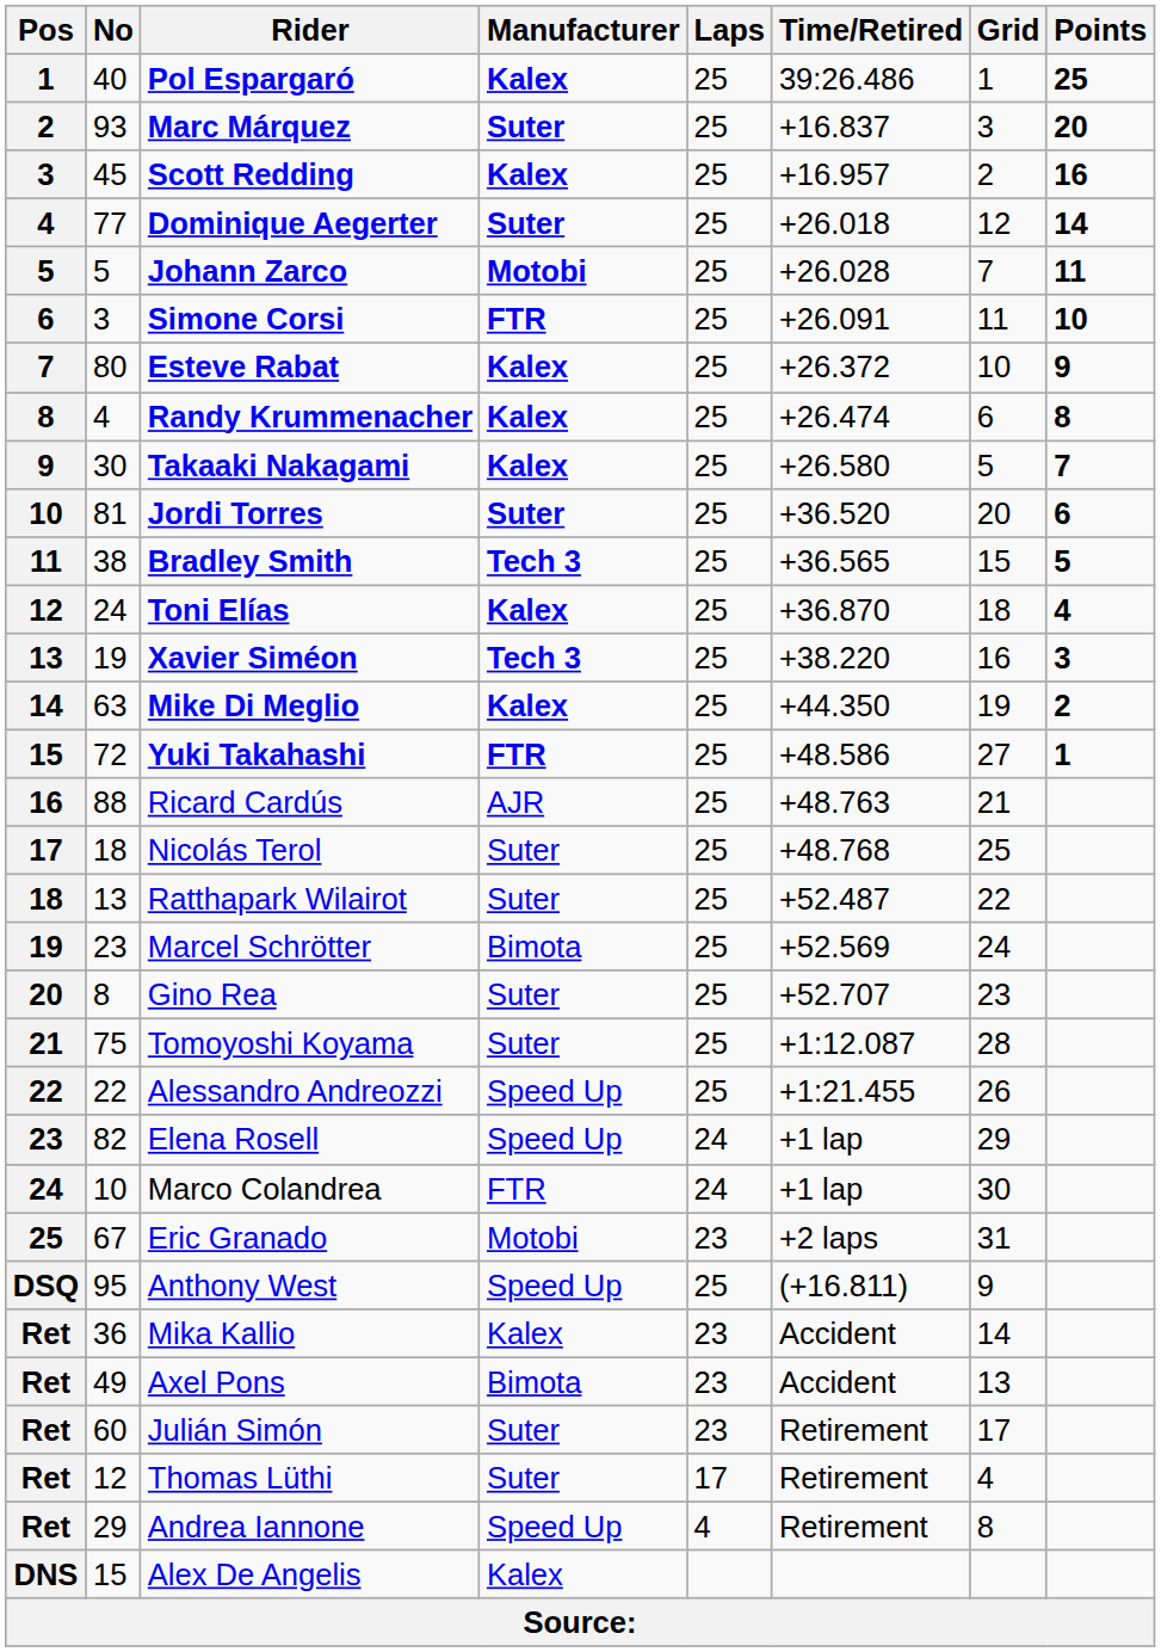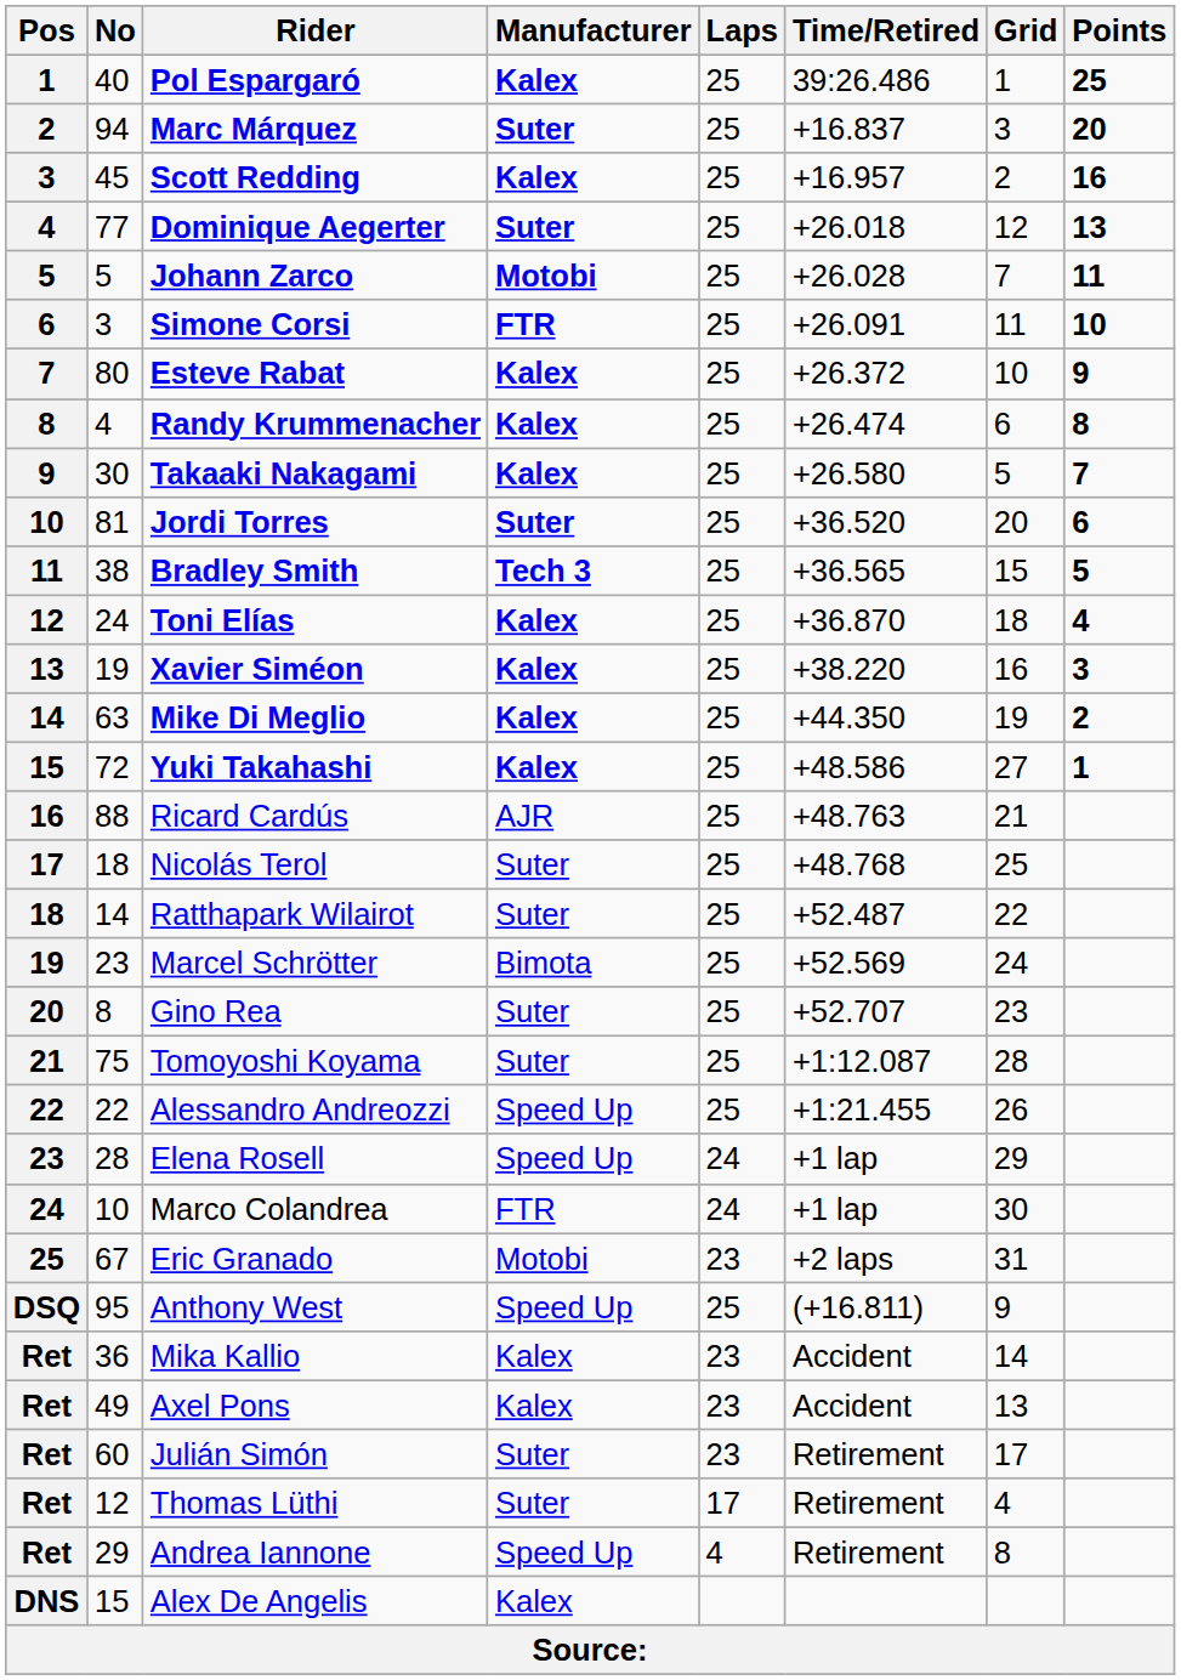Marc Márquez | No: 93 -> 94
Dominique Aegerter | Points: 14 -> 13
Xavier Siméon | Manufacturer: Tech 3 -> Kalex
Yuki Takahashi | Manufacturer: FTR -> Kalex
Ratthapark Wilairot | No: 13 -> 14
Elena Rosell | No: 82 -> 28
Axel Pons | Manufacturer: Bimota -> Kalex
